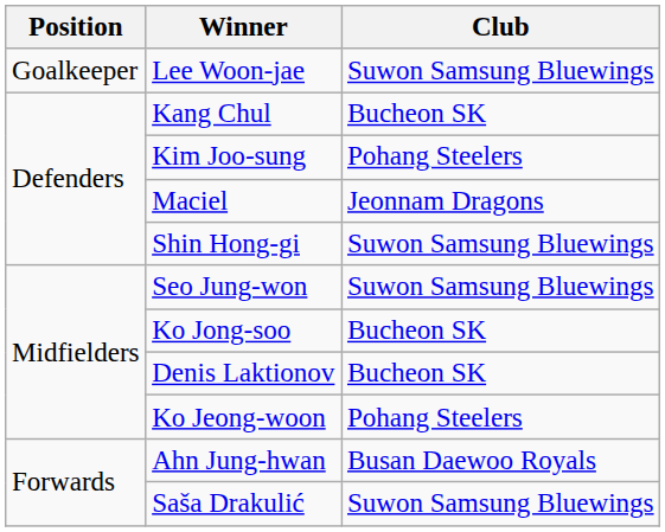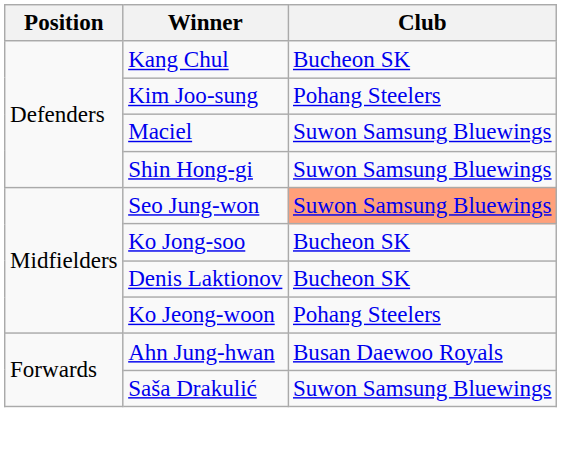- row: Goalkeeper | Lee Woon-jae | Suwon Samsung Bluewings
Maciel | Club: Jeonnam Dragons -> Suwon Samsung Bluewings
Seo Jung-won | Club: no background -> lightsalmon background
